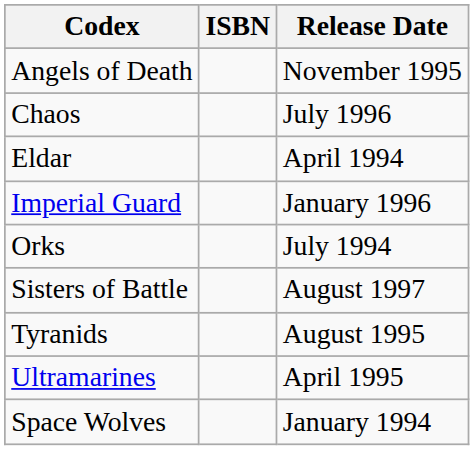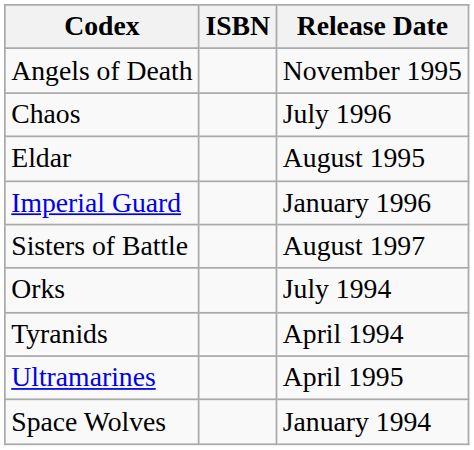Eldar | Release Date: April 1994 -> August 1995
rows swapped: Orks <-> Sisters of Battle
Tyranids | Release Date: August 1995 -> April 1994
